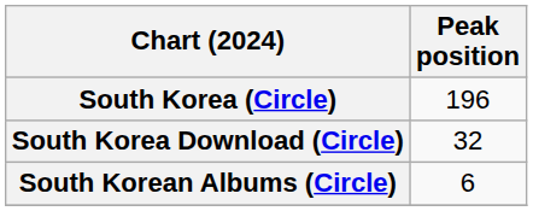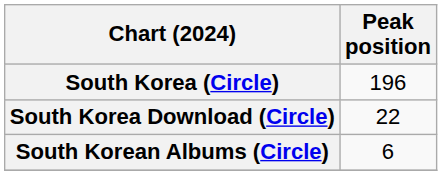South Korea Download (Circle) | Peak position: 32 -> 22
